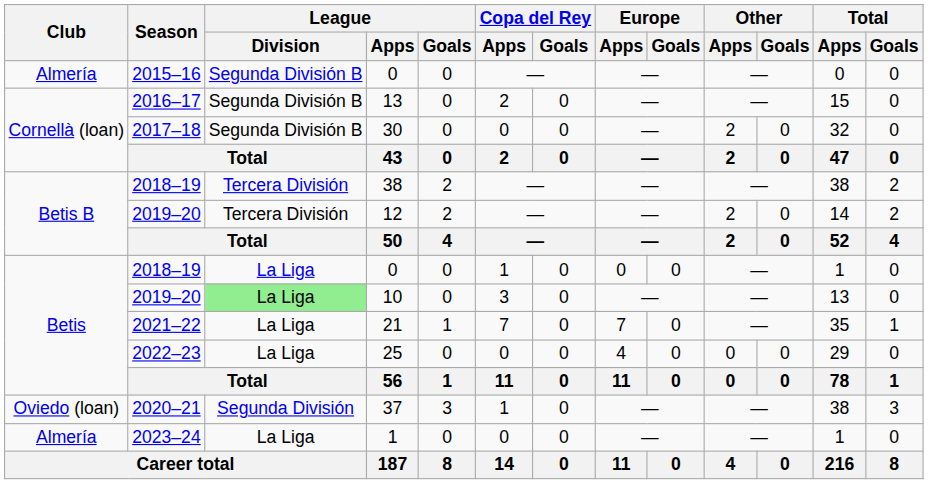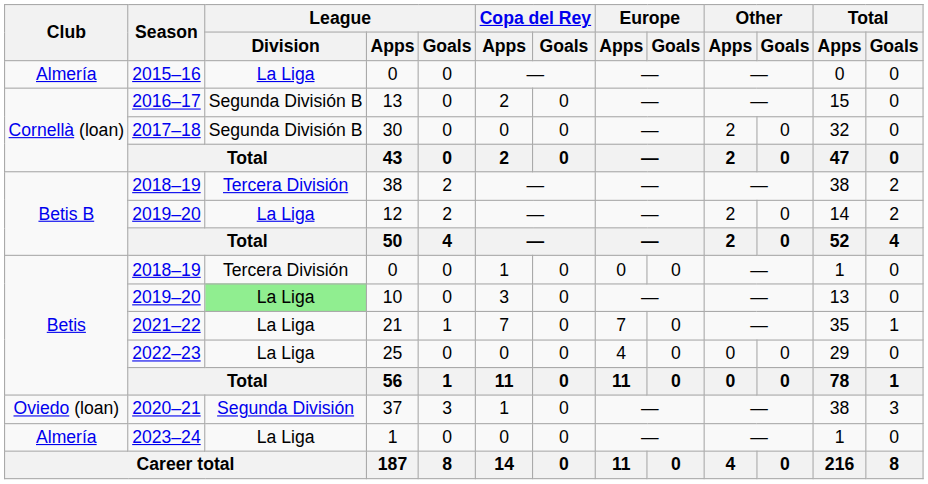2015–16 / 0 | League / Division: Segunda División B -> La Liga
12 | League / Division: Tercera División -> La Liga
2018–19 / 0 | League / Division: La Liga -> Tercera División
